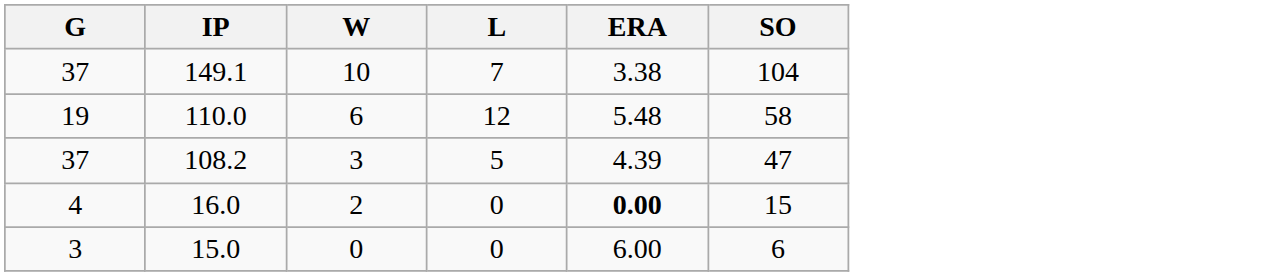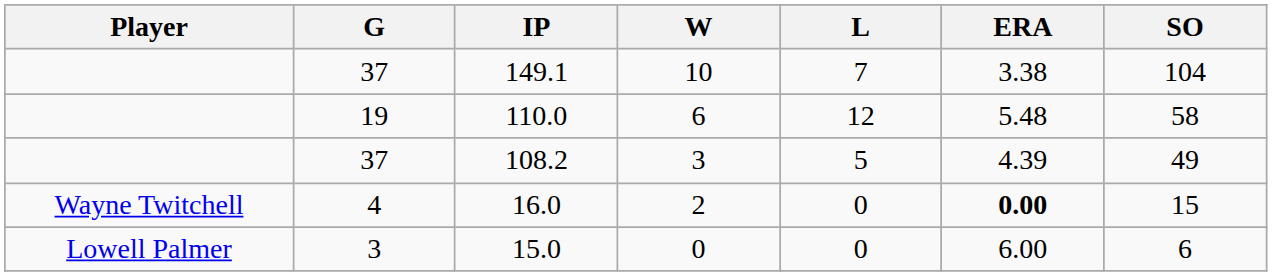+ column: Player | Wayne Twitchell | Lowell Palmer
108.2 | SO: 47 -> 49
